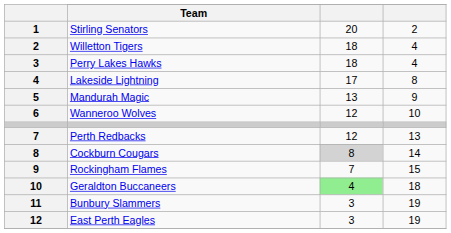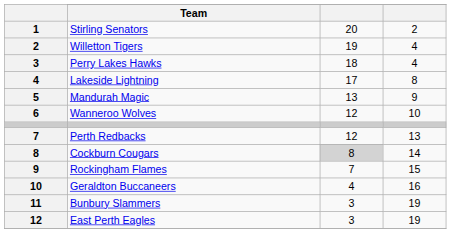Willetton Tigers | column 3: 18 -> 19
Geraldton Buccaneers | column 3: lightgreen background -> no background
Geraldton Buccaneers | column 4: 18 -> 16
